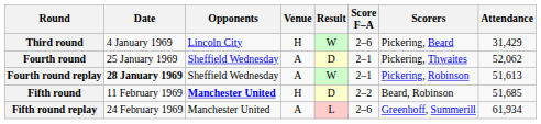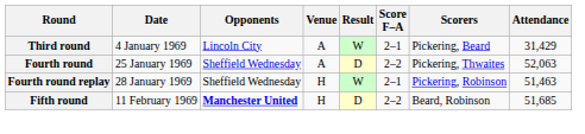Third round | Venue: H -> A
Third round | Score F–A: 2–6 -> 2–1
Fourth round | Score F–A: 2–1 -> 2–2
Fourth round | Attendance: 52,062 -> 52,063
Fourth round replay | Date: bold -> normal
Fourth round replay | Venue: A -> H
Fourth round replay | Attendance: 51,613 -> 51,463
- row: Fifth round replay | 24 February 1969 | Manchester United | A | L | 2–6 | Greenhoff, Summerill | 61,934
